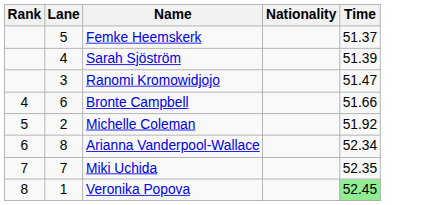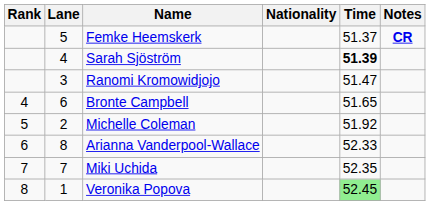+ column: Notes | CR
Sarah Sjöström | Time: normal -> bold
Bronte Campbell | Time: 51.66 -> 51.65
Arianna Vanderpool-Wallace | Time: 52.34 -> 52.33
